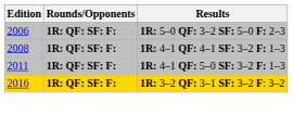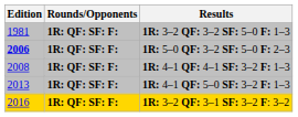+ row: 1981 | 1R: QF: SF: F: | 1R: 3–2 QF: 3–2 SF: 5–0 F: 1–3
1R: 5–0 QF: 3–2 SF: 5–0 F: 2–3 | Edition: normal -> bold
1R: 4–1 QF: 5–0 SF: 3–2 F: 1–3 | Edition: 2011 -> 2013
